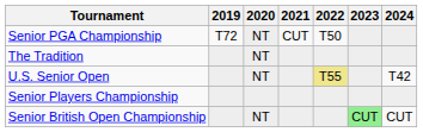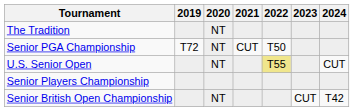rows swapped: The Tradition <-> Senior PGA Championship
U.S. Senior Open | 2024: T42 -> CUT
Senior British Open Championship | 2023: lightgreen background -> no background
Senior British Open Championship | 2024: CUT -> T42
